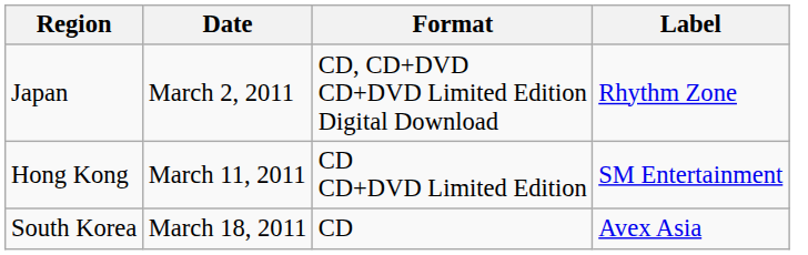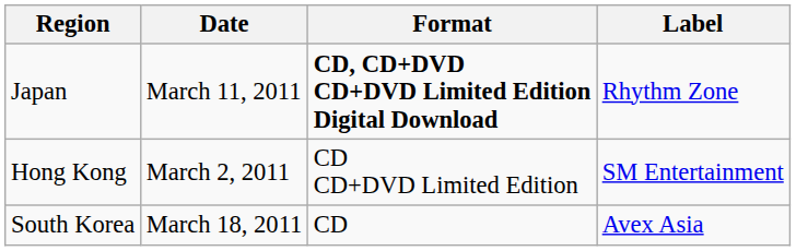Japan | Date: March 2, 2011 -> March 11, 2011
Japan | Format: normal -> bold
Hong Kong | Date: March 11, 2011 -> March 2, 2011
